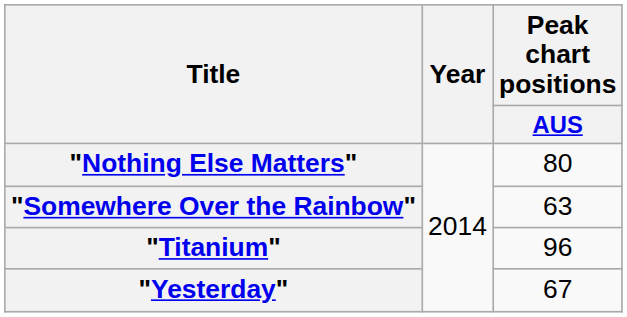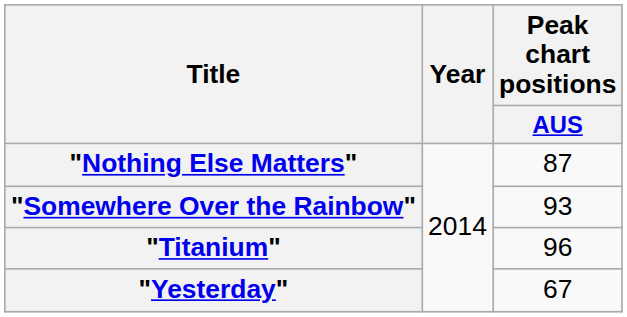"Nothing Else Matters" | Peak chart positions / AUS: 80 -> 87
"Somewhere Over the Rainbow" | Peak chart positions / AUS: 63 -> 93
